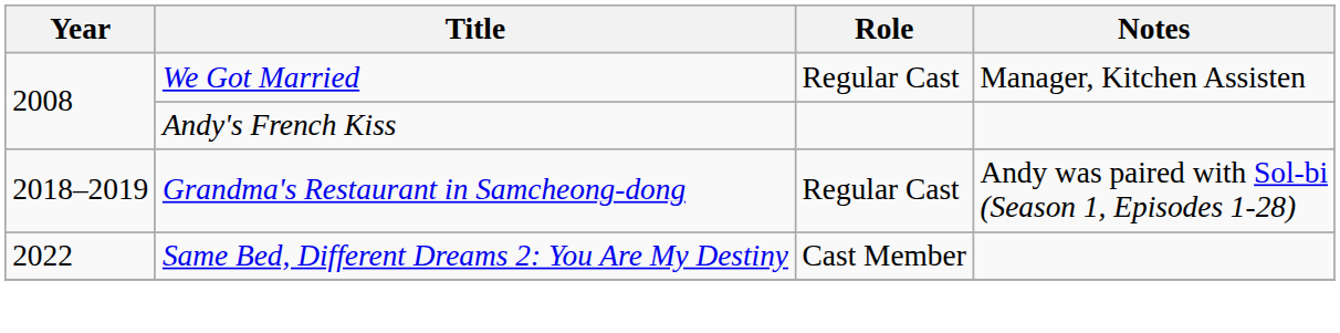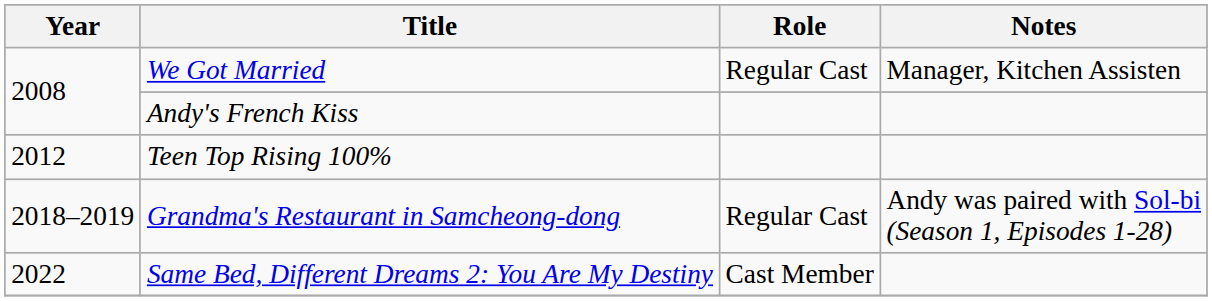+ row: 2012 | Teen Top Rising 100%
